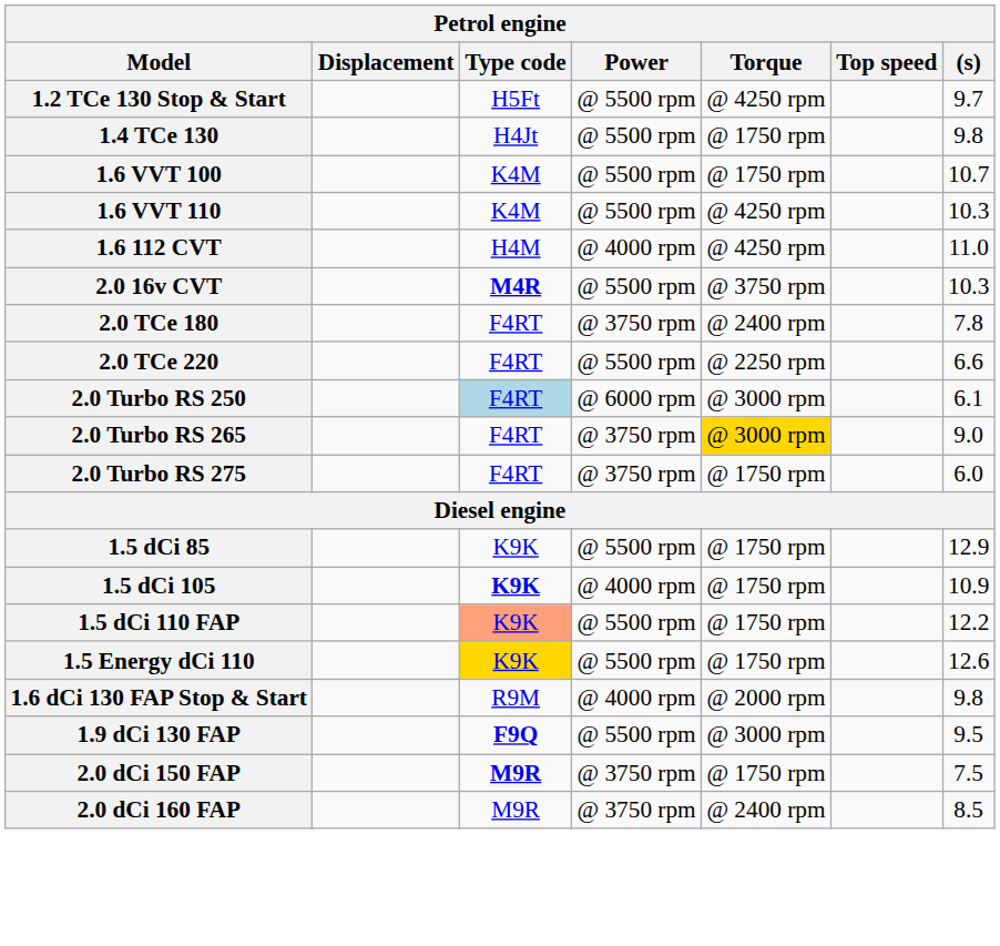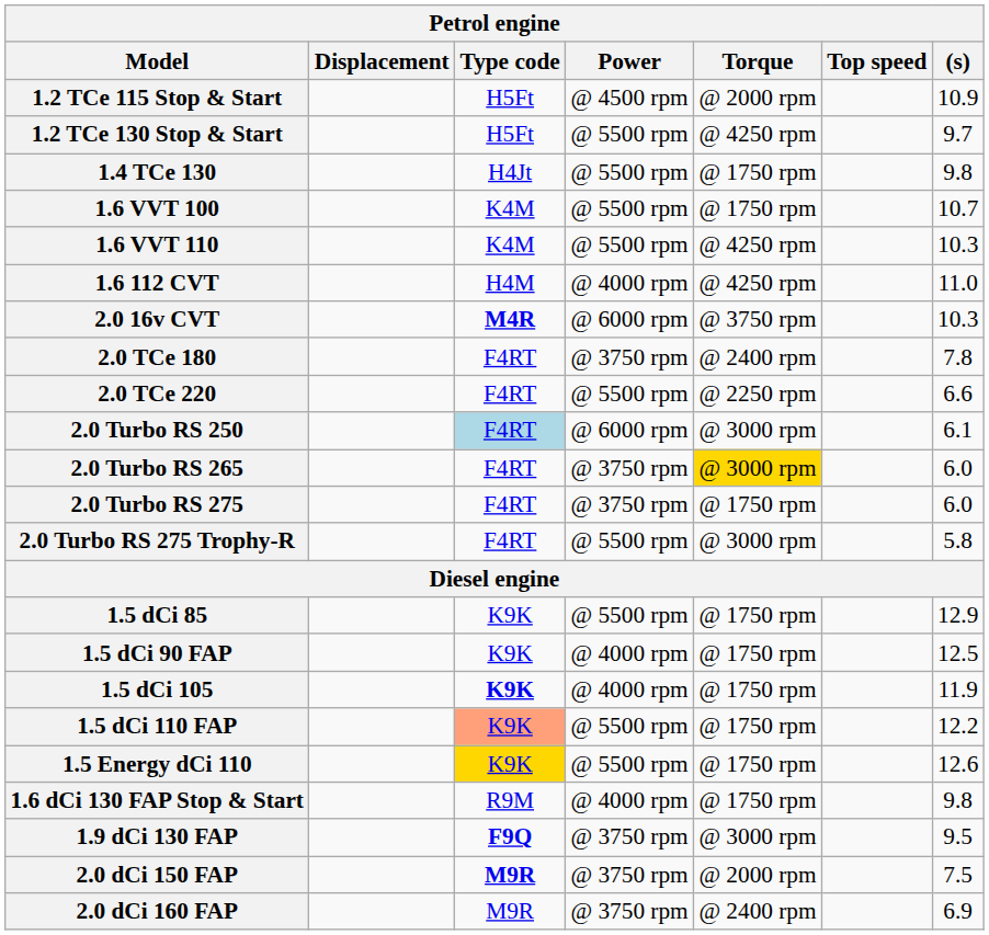+ row: 1.2 TCe 115 Stop & Start | H5Ft | @ 4500 rpm | @ 2000 rpm | 10.9
2.0 16v CVT | Power: @ 5500 rpm -> @ 6000 rpm
2.0 Turbo RS 265 | (s): 9.0 -> 6.0
+ row: 2.0 Turbo RS 275 Trophy-R | F4RT | @ 5500 rpm | @ 3000 rpm | 5.8
+ row: 1.5 dCi 90 FAP | K9K | @ 4000 rpm | @ 1750 rpm | 12.5
1.5 dCi 105 | (s): 10.9 -> 11.9
1.6 dCi 130 FAP Stop & Start | Torque: @ 2000 rpm -> @ 1750 rpm
1.9 dCi 130 FAP | Power: @ 5500 rpm -> @ 3750 rpm
2.0 dCi 150 FAP | Torque: @ 1750 rpm -> @ 2000 rpm
2.0 dCi 160 FAP | (s): 8.5 -> 6.9
